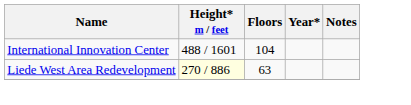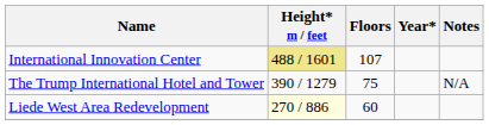International Innovation Center | Height* m / feet: no background -> khaki background
International Innovation Center | Floors: 104 -> 107
+ row: The Trump International Hotel and Tower | 390 / 1279 | 75 | N/A
Liede West Area Redevelopment | Floors: 63 -> 60
